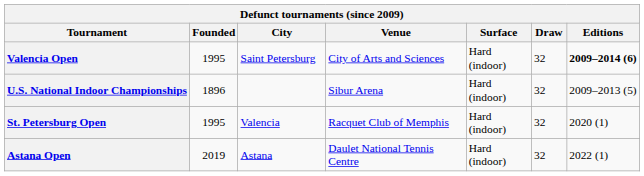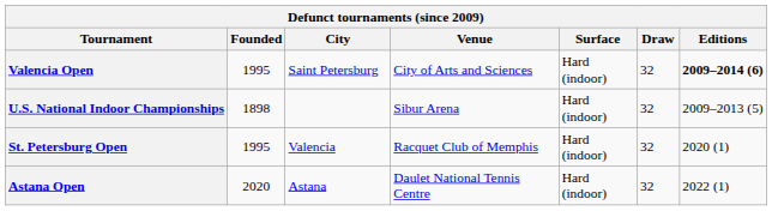U.S. National Indoor Championships | Founded: 1896 -> 1898
Astana Open | Founded: 2019 -> 2020
